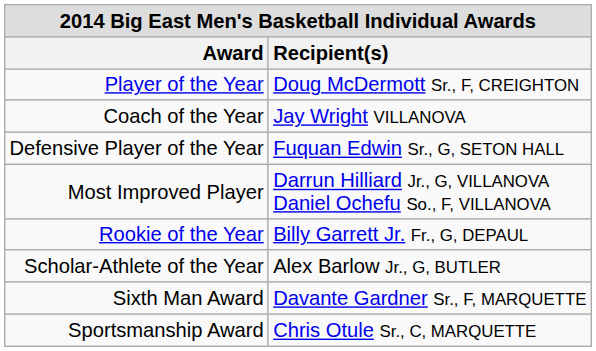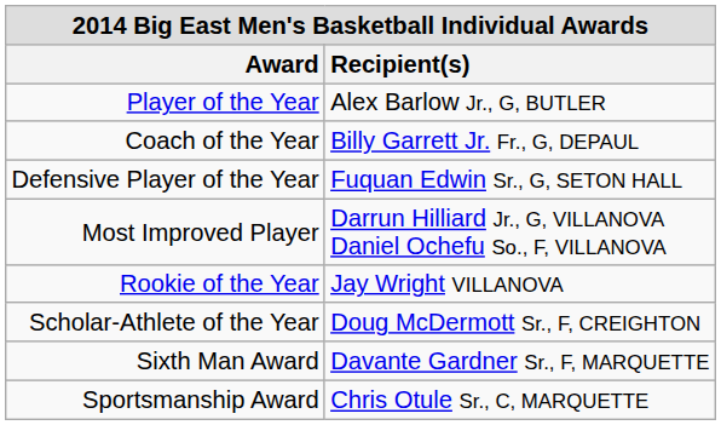Player of the Year | Recipient(s): Doug McDermott Sr., F, CREIGHTON -> Alex Barlow Jr., G, BUTLER
Coach of the Year | Recipient(s): Jay Wright VILLANOVA -> Billy Garrett Jr. Fr., G, DEPAUL
Rookie of the Year | Recipient(s): Billy Garrett Jr. Fr., G, DEPAUL -> Jay Wright VILLANOVA
Scholar-Athlete of the Year | Recipient(s): Alex Barlow Jr., G, BUTLER -> Doug McDermott Sr., F, CREIGHTON
